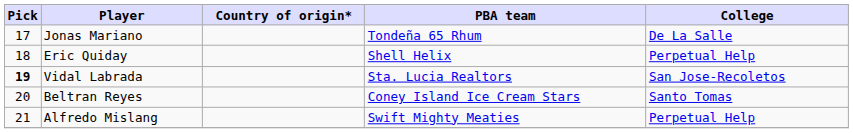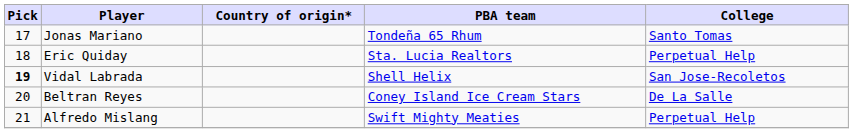Jonas Mariano | College: De La Salle -> Santo Tomas
Eric Quiday | PBA team: Shell Helix -> Sta. Lucia Realtors
Vidal Labrada | PBA team: Sta. Lucia Realtors -> Shell Helix
Beltran Reyes | College: Santo Tomas -> De La Salle
